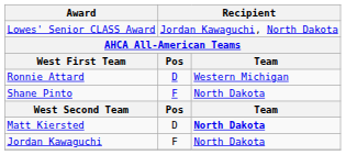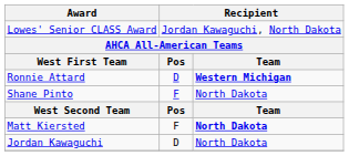Ronnie Attard | column 3: normal -> bold
Matt Kiersted | column 2: D -> F
Jordan Kawaguchi | column 2: F -> D
